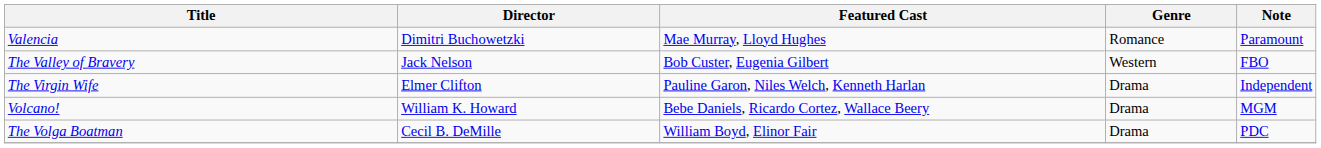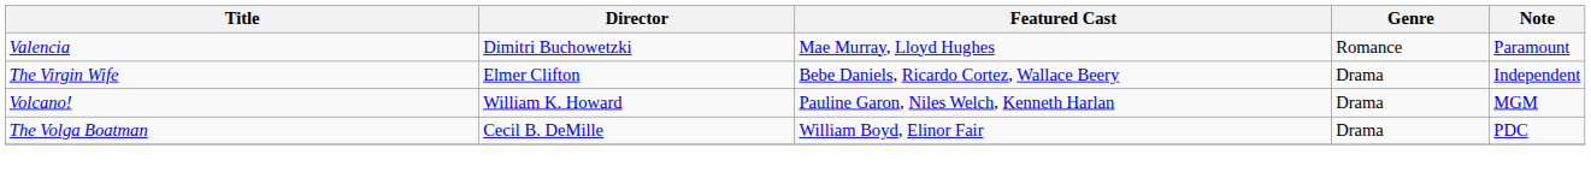- row: The Valley of Bravery | Jack Nelson | Bob Custer, Eugenia Gilbert | Western | FBO
The Virgin Wife | Featured Cast: Pauline Garon, Niles Welch, Kenneth Harlan -> Bebe Daniels, Ricardo Cortez, Wallace Beery
Volcano! | Featured Cast: Bebe Daniels, Ricardo Cortez, Wallace Beery -> Pauline Garon, Niles Welch, Kenneth Harlan
